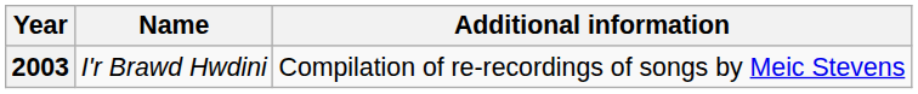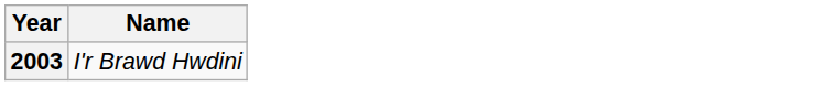- column: Additional information | Compilation of re-recordings of songs by Meic Stevens
